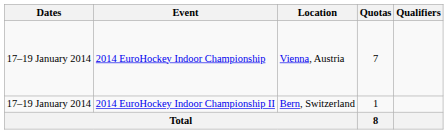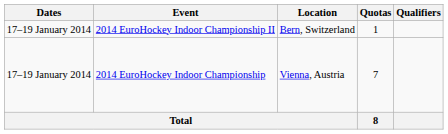rows swapped: 2014 EuroHockey Indoor Championship <-> 2014 EuroHockey Indoor Championship II
